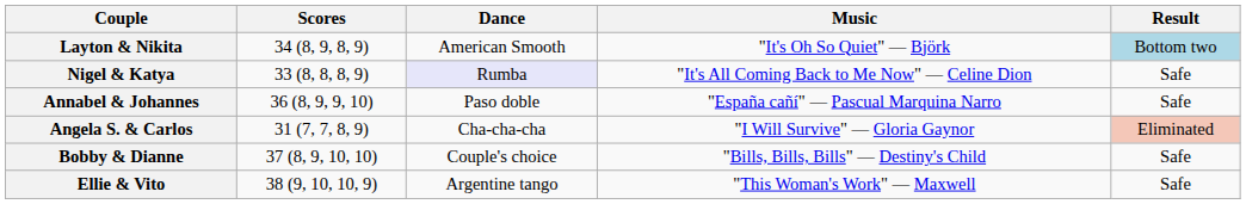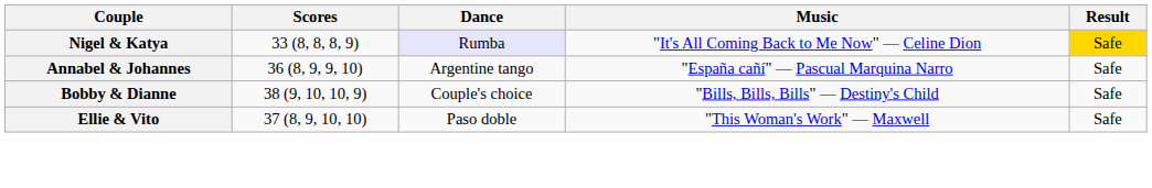- row: Layton & Nikita | 34 (8, 9, 8, 9) | American Smooth | "It's Oh So Quiet" — Björk | Bottom two
Nigel & Katya | Result: no background -> gold background
Annabel & Johannes | Dance: Paso doble -> Argentine tango
- row: Angela S. & Carlos | 31 (7, 7, 8, 9) | Cha-cha-cha | "I Will Survive" — Gloria Gaynor | Eliminated
Bobby & Dianne | Scores: 37 (8, 9, 10, 10) -> 38 (9, 10, 10, 9)
Ellie & Vito | Scores: 38 (9, 10, 10, 9) -> 37 (8, 9, 10, 10)
Ellie & Vito | Dance: Argentine tango -> Paso doble
